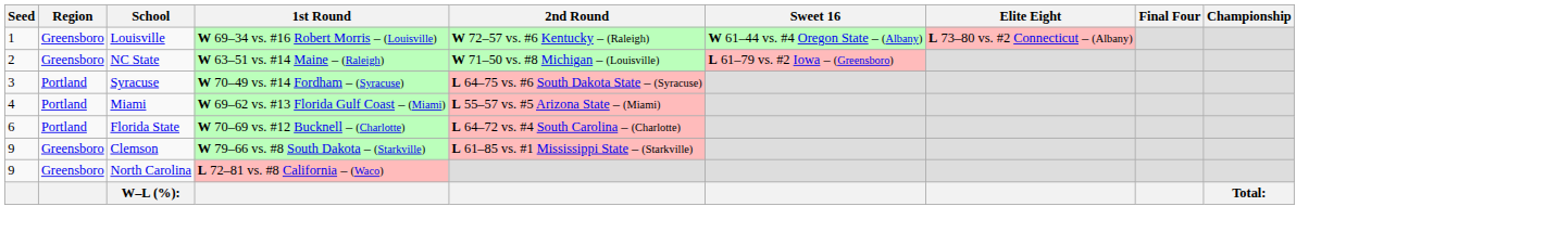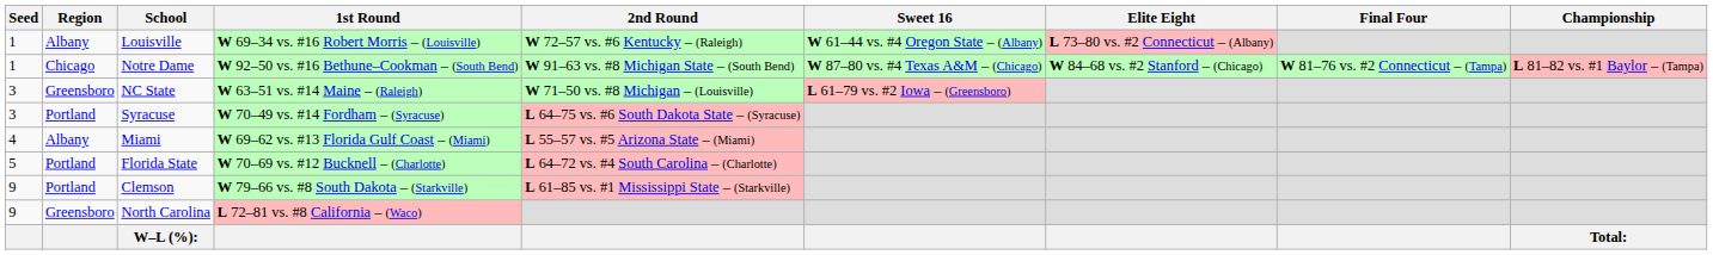Louisville | Region: Greensboro -> Albany
+ row: 1 | Chicago | Notre Dame | W 92–50 vs. #16 Bethune–Cookman – (South Bend) | W 91–63 vs. #8 Michigan State – (South Bend) | W 87–80 vs. #4 Texas A&M – (Chicago) | W 84–68 vs. #2 Stanford – (Chicago) | W 81–76 vs. #2 Connecticut – (Tampa) | L 81–82 vs. #1 Baylor – (Tampa)
NC State | Seed: 2 -> 3
Miami | Region: Portland -> Albany
Florida State | Seed: 6 -> 5
Clemson | Region: Greensboro -> Portland
